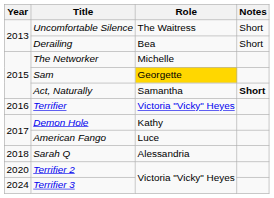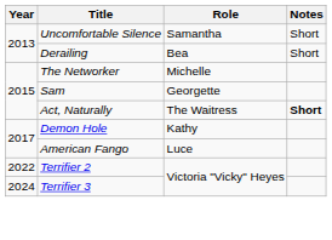Uncomfortable Silence | Role: The Waitress -> Samantha
Sam | Role: gold background -> no background
Act, Naturally | Role: Samantha -> The Waitress
- row: 2016 | Terrifier | Victoria "Vicky" Heyes
- row: 2018 | Sarah Q | Alessandria
Terrifier 2 | Year: 2020 -> 2022
